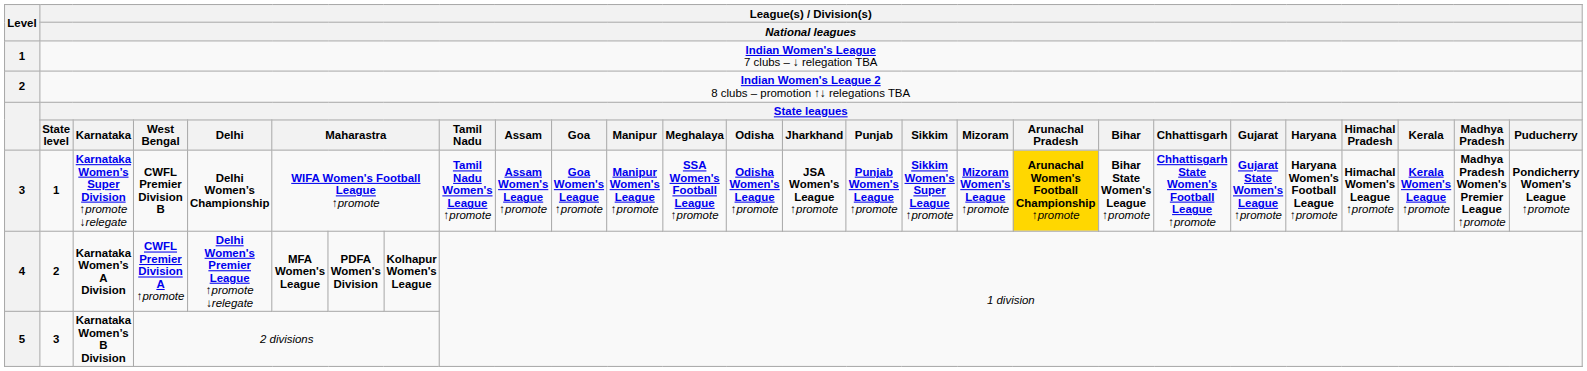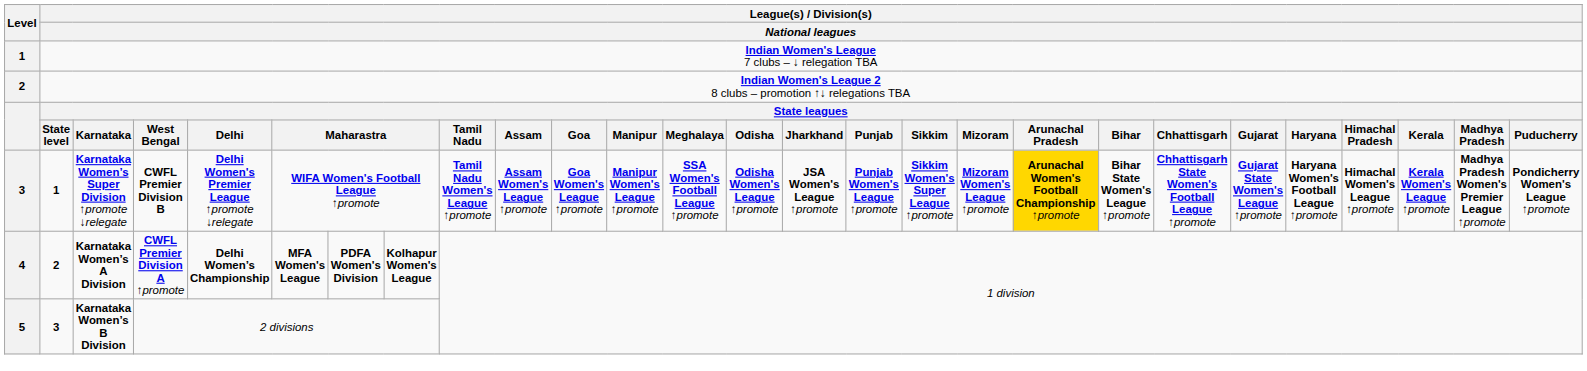Karnataka Women’s Super Division ↑promote ↓relegate | column 5: Delhi Women’s Championship -> Delhi Women's Premier League ↑promote ↓relegate
Karnataka Women’s A Division | column 5: Delhi Women's Premier League ↑promote ↓relegate -> Delhi Women’s Championship
